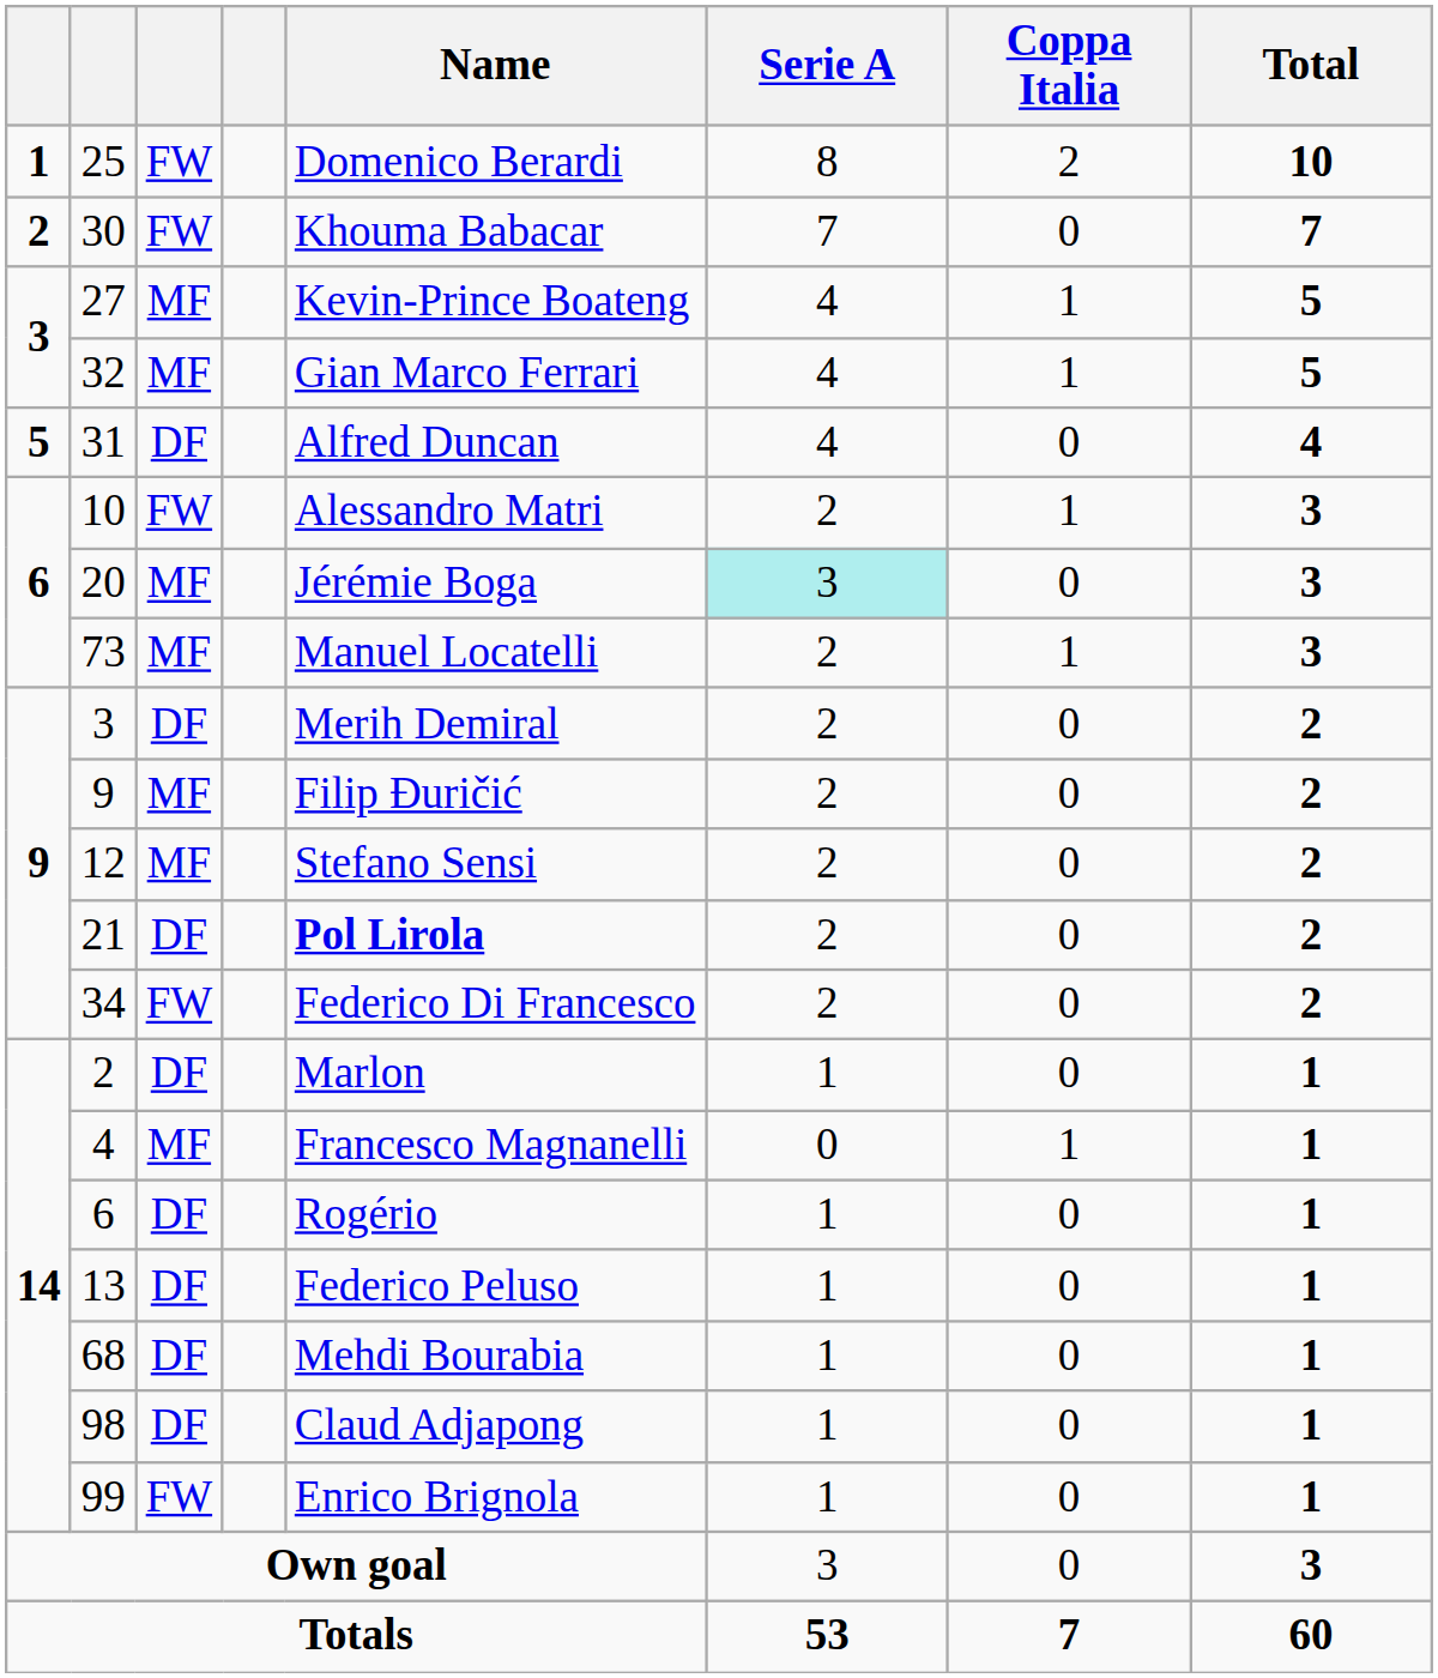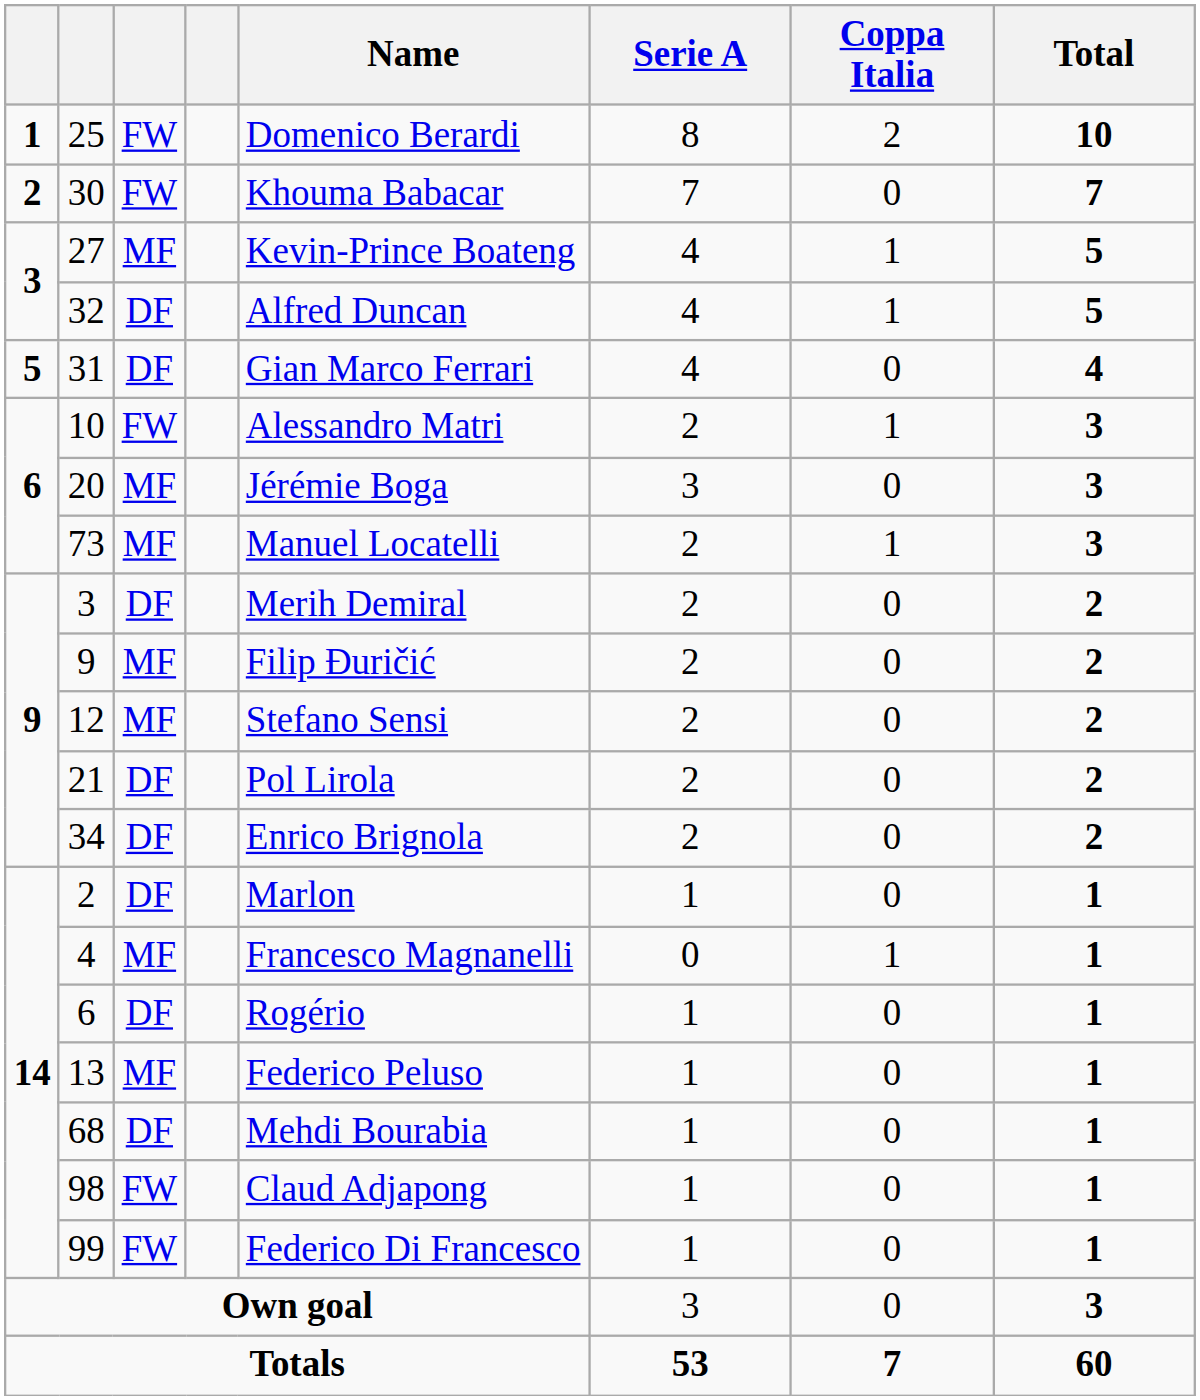32 | column 3: MF -> DF
32 | Name: Gian Marco Ferrari -> Alfred Duncan
31 | Name: Alfred Duncan -> Gian Marco Ferrari
20 | Serie A: paleturquoise background -> no background
21 | Name: bold -> normal
34 | column 3: FW -> DF
34 | Name: Federico Di Francesco -> Enrico Brignola
13 | column 3: DF -> MF
98 | column 3: DF -> FW
99 | Name: Enrico Brignola -> Federico Di Francesco
